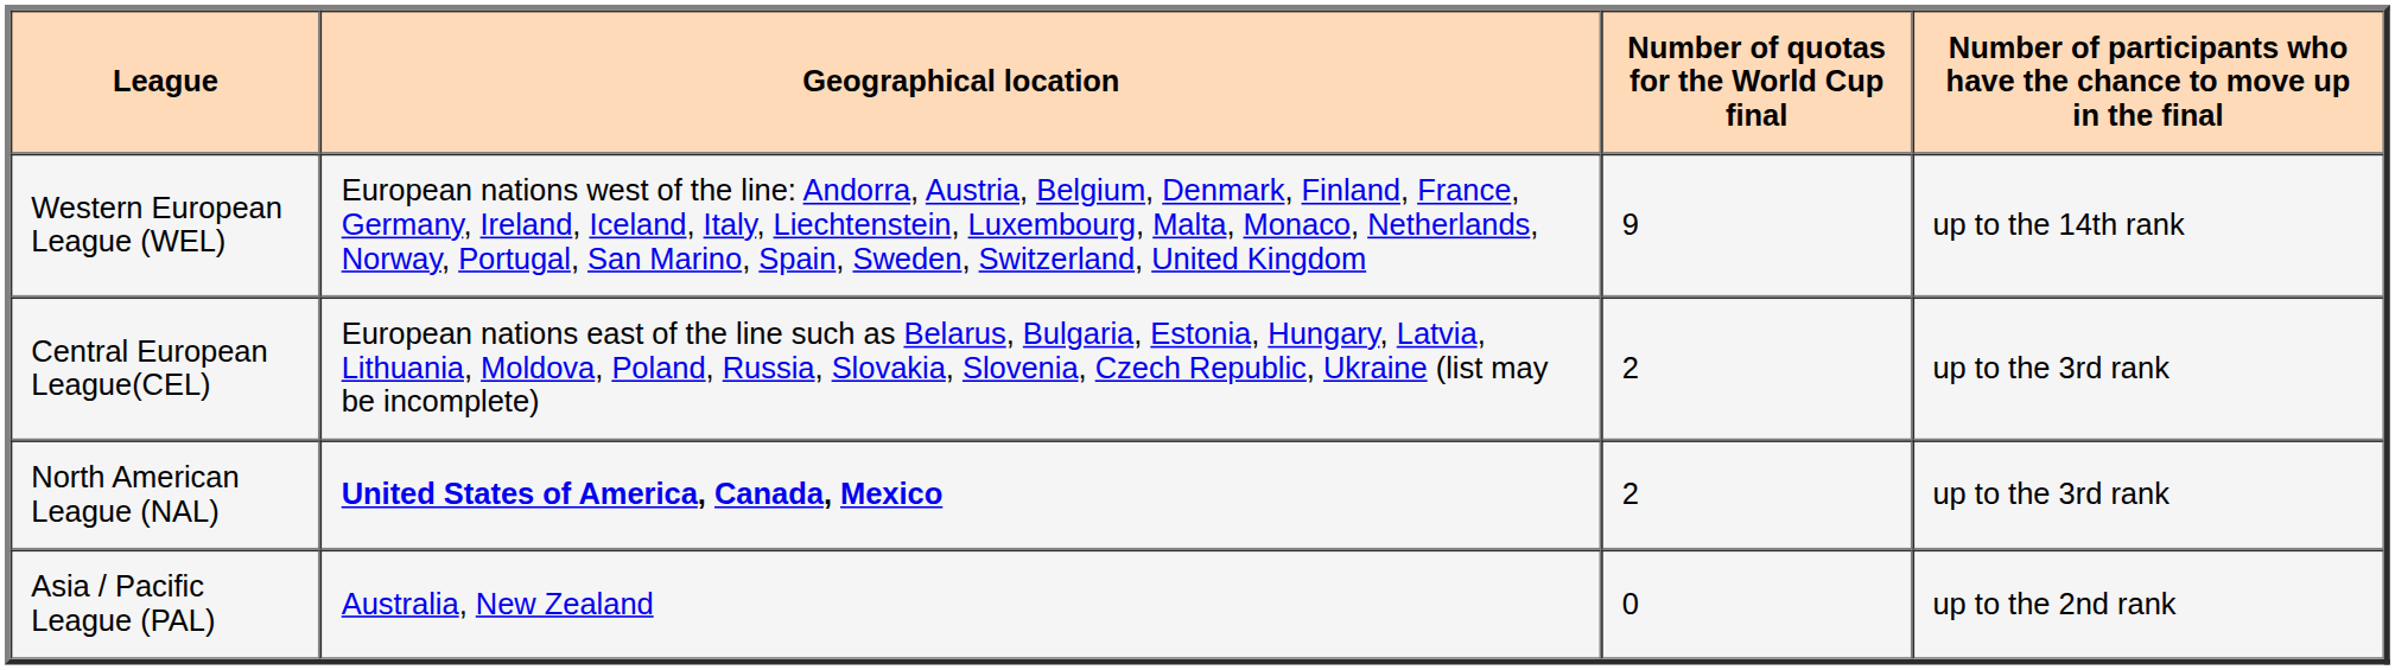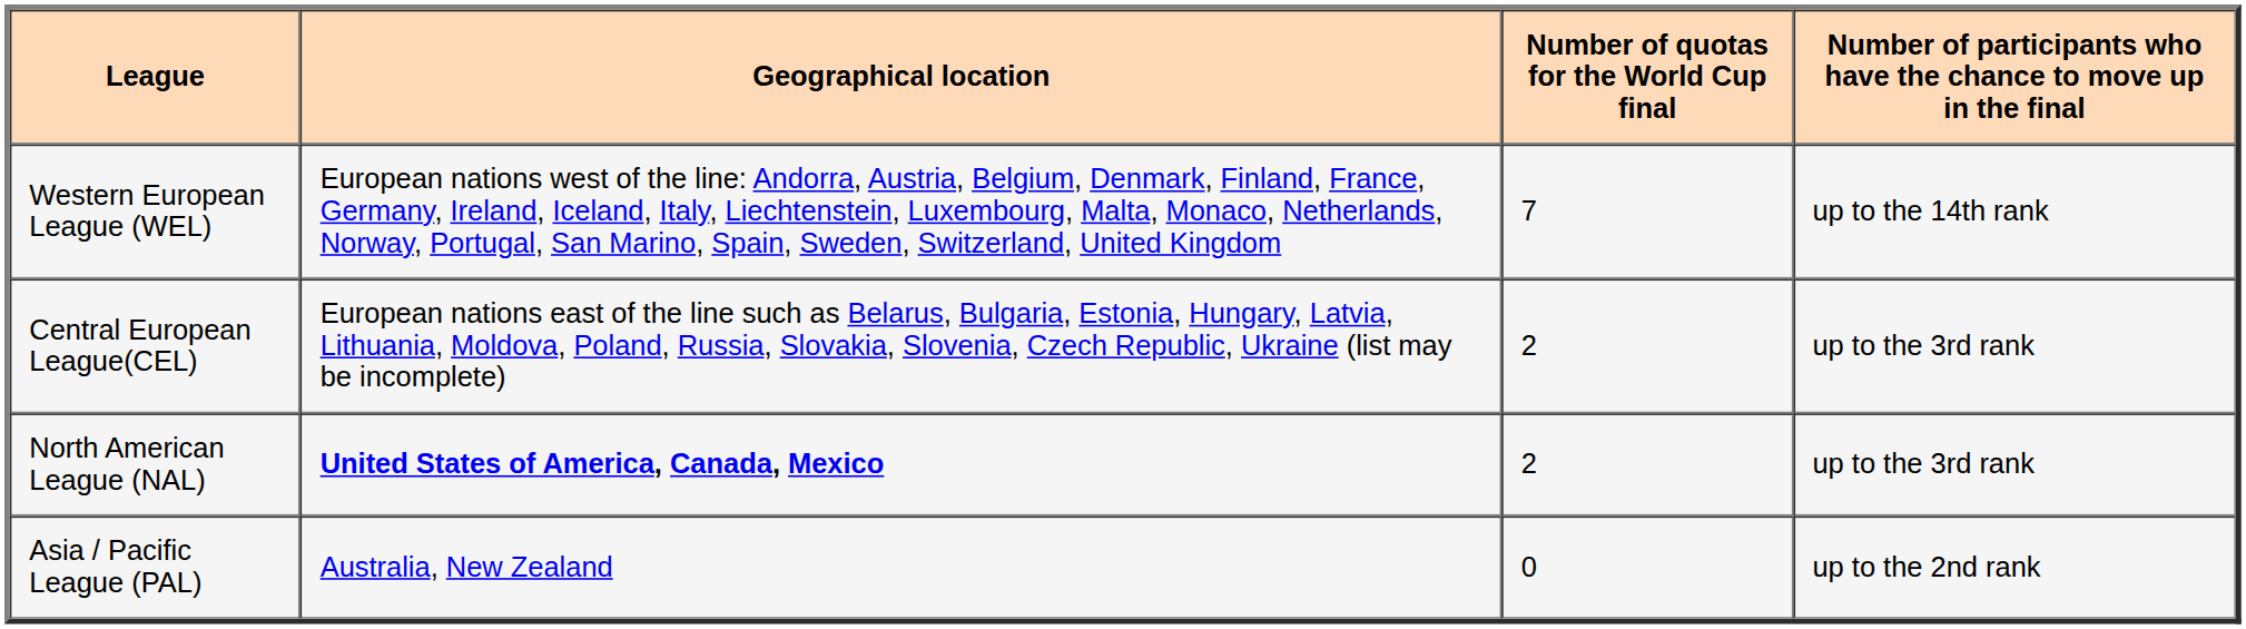Western European League (WEL) | Number of quotas for the World Cup final: 9 -> 7
